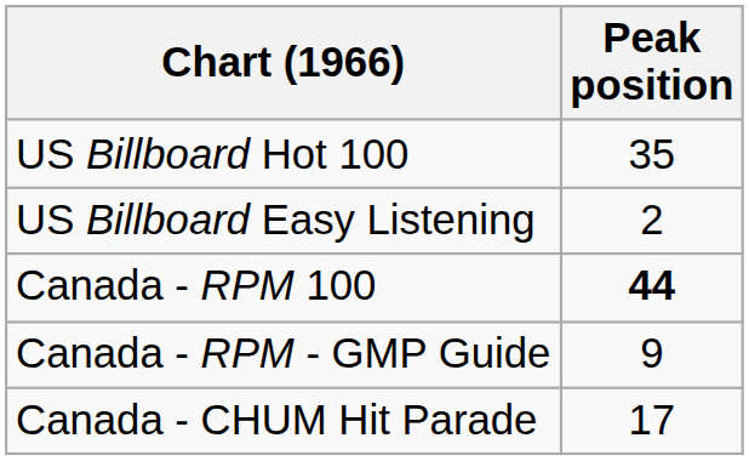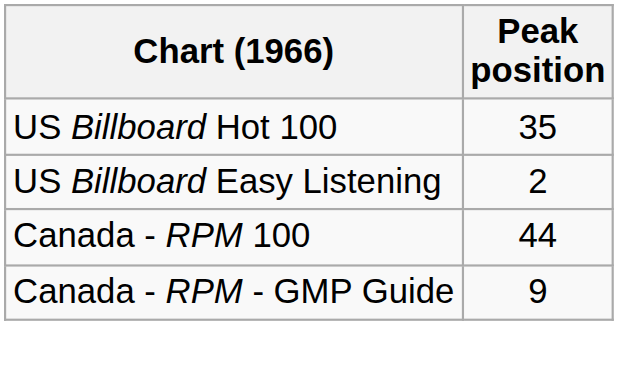Canada - RPM 100 | Peak position: bold -> normal
- row: Canada - CHUM Hit Parade | 17
